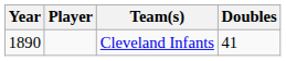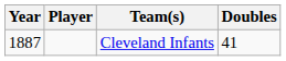Cleveland Infants | Year: 1890 -> 1887
